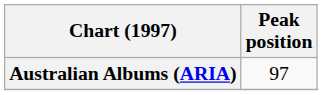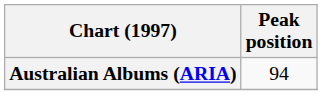Australian Albums (ARIA) | Peak position: 97 -> 94
